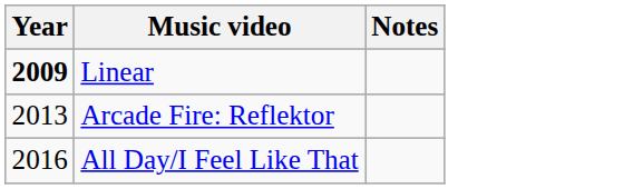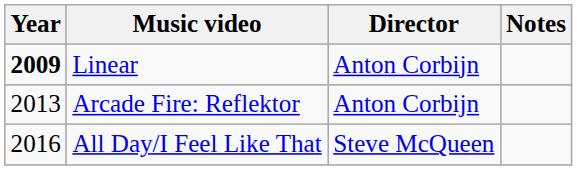+ column: Director | Anton Corbijn | Anton Corbijn | Steve McQueen
